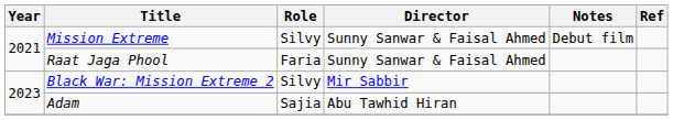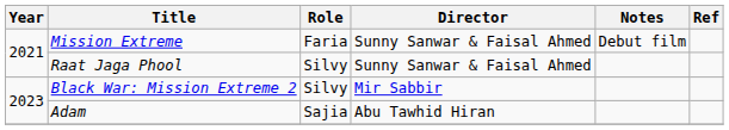Mission Extreme | Role: Silvy -> Faria
Raat Jaga Phool | Role: Faria -> Silvy
